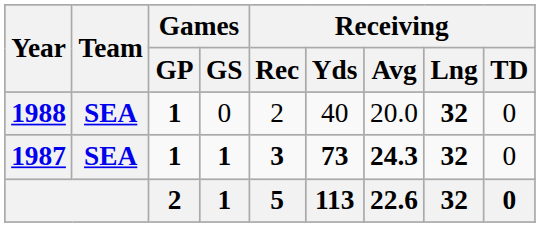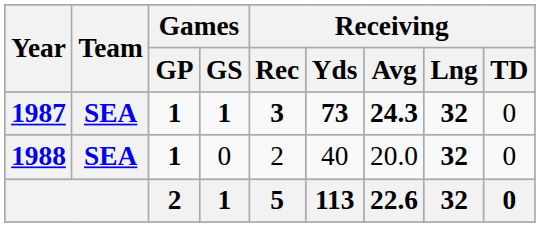rows swapped: 1987 <-> 1988
